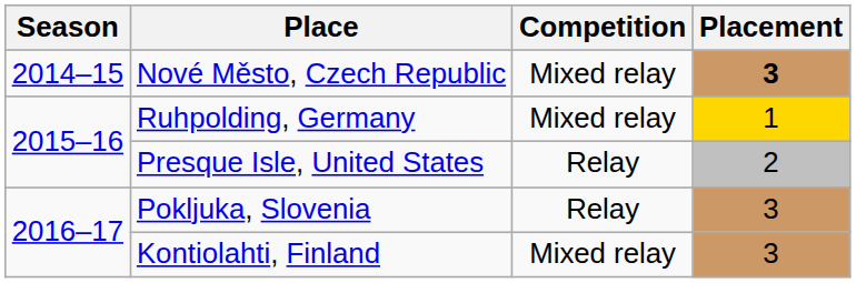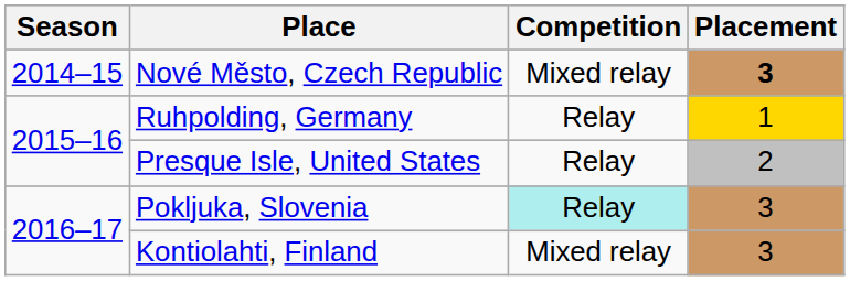Ruhpolding, Germany | Competition: Mixed relay -> Relay
Pokljuka, Slovenia | Competition: no background -> paleturquoise background
